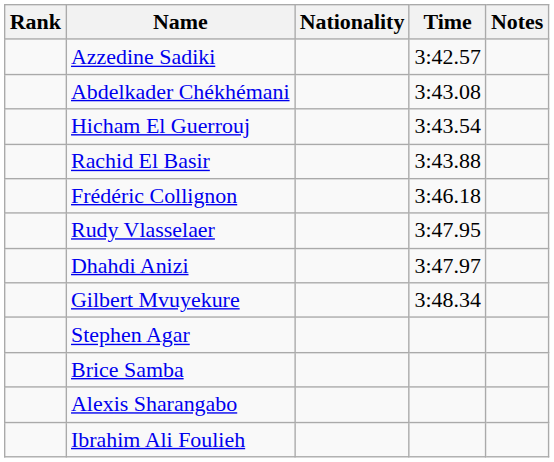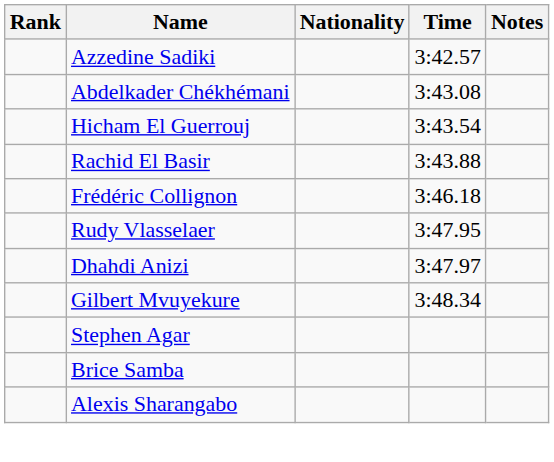- row: Ibrahim Ali Foulieh
